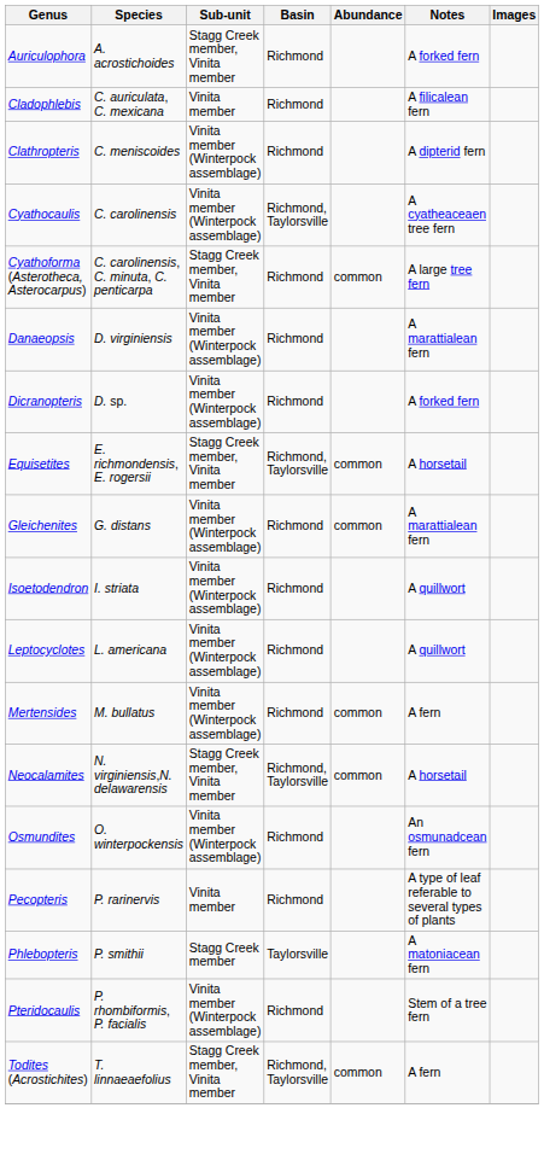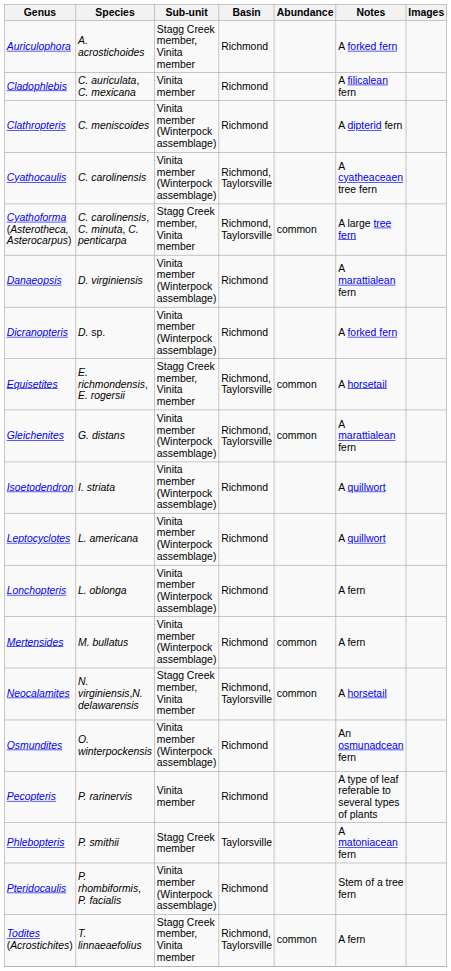Cyathoforma (Asterotheca, Asterocarpus) | Basin: Richmond -> Richmond, Taylorsville
Gleichenites | Basin: Richmond -> Richmond, Taylorsville
+ row: Lonchopteris | L. oblonga | Vinita member (Winterpock assemblage) | Richmond | A fern
